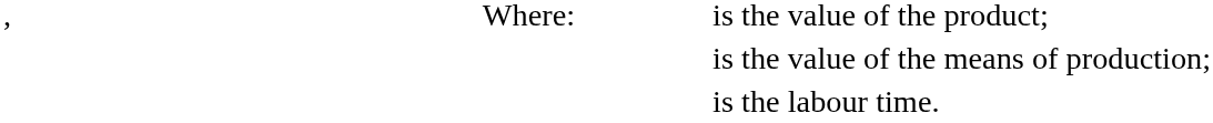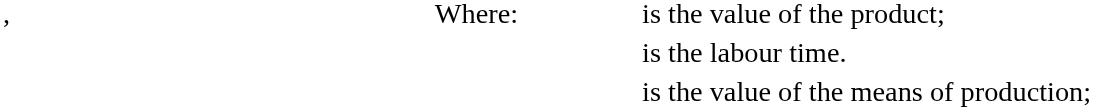rows swapped: is the value of the means of production; <-> is the labour time.
